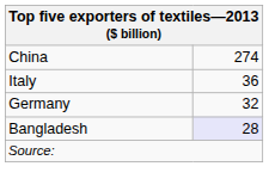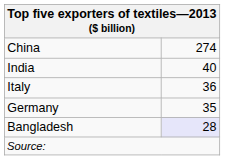+ row: India | 40
Germany | column 2: 32 -> 35
